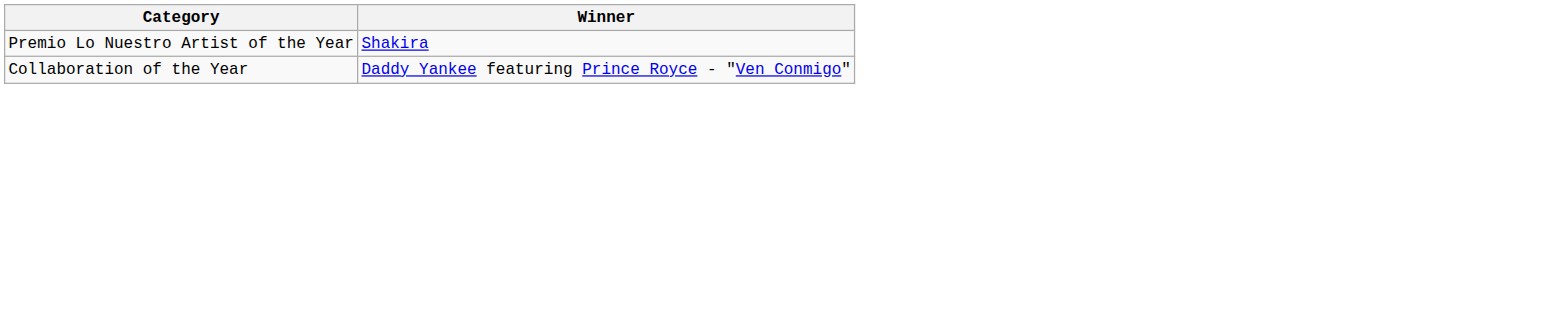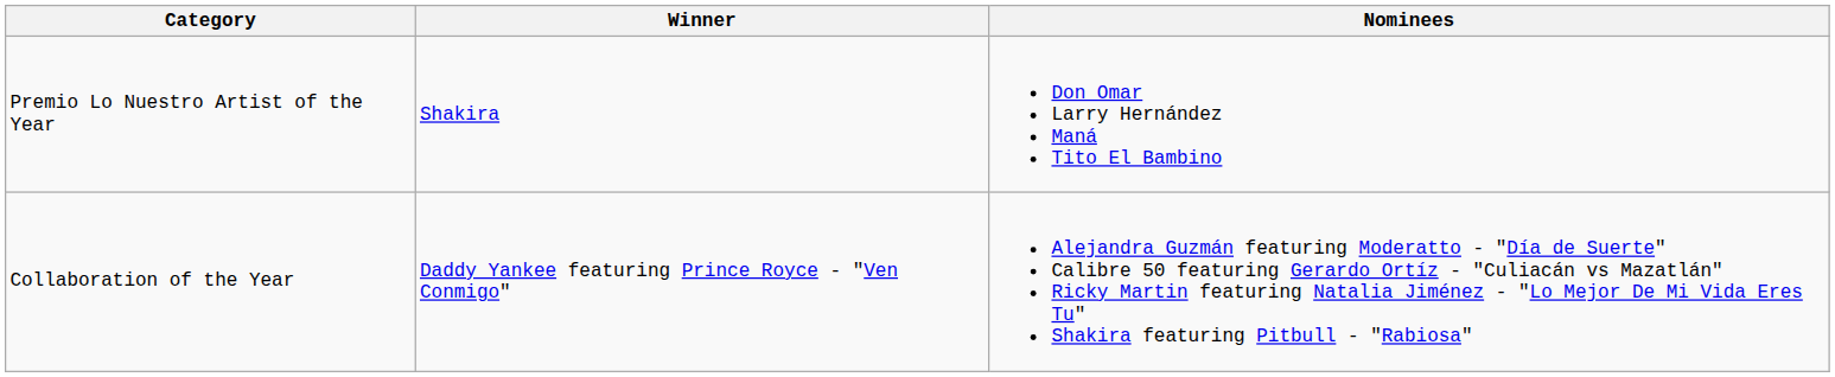+ column: Nominees | Don Omar Larry Hernández Maná Tito El Bambino | Alejandra Guzmán featuring Moderatto - "Día de Suerte" Calibre 50 featuring Gerardo Ortíz - "Culiacán vs Mazatlán" Ricky Martin featuring Natalia Jiménez - "Lo Mejor De Mi Vida Eres Tu" Shakira featuring Pitbull - "Rabiosa"
